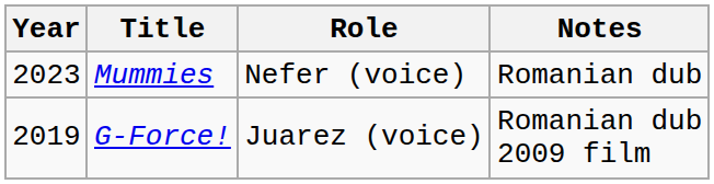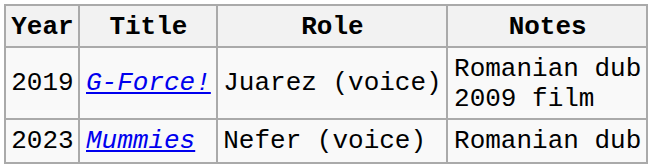rows swapped: G-Force! <-> Mummies
